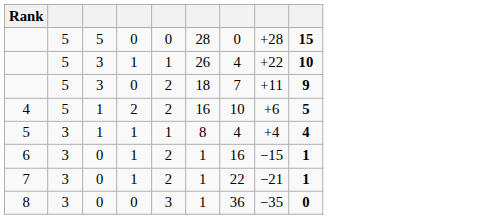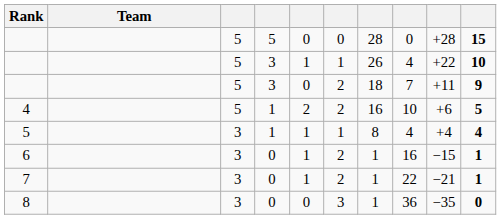+ column: Team
